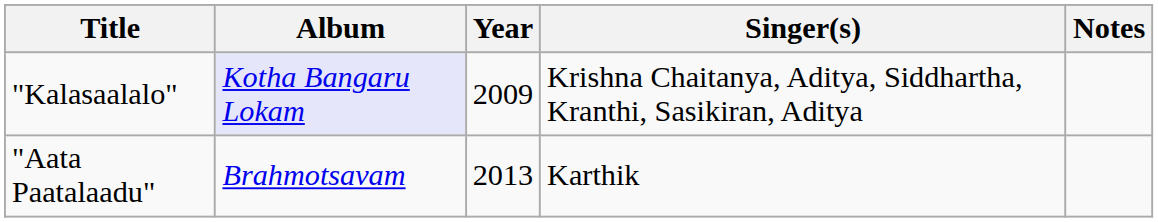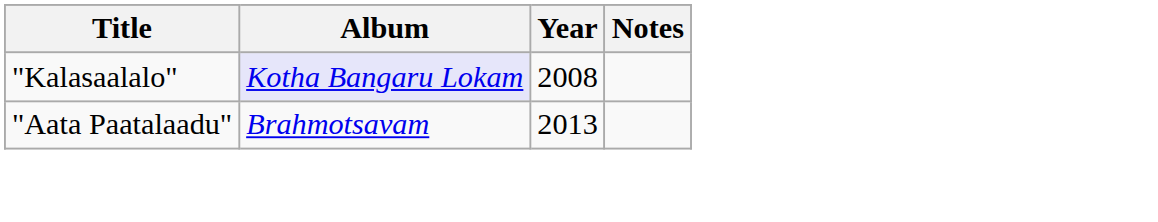- column: Singer(s) | Krishna Chaitanya, Aditya, Siddhartha, Kranthi, Sasikiran, Aditya | Karthik
"Kalasaalalo" | Year: 2009 -> 2008
